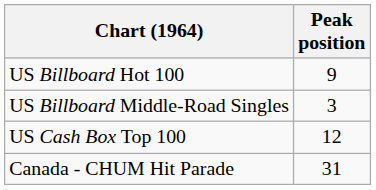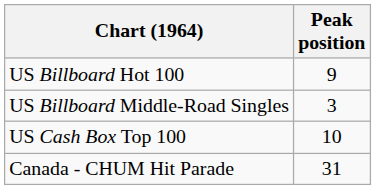US Cash Box Top 100 | Peak position: 12 -> 10
